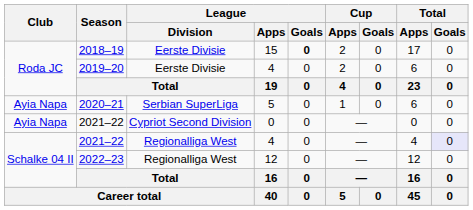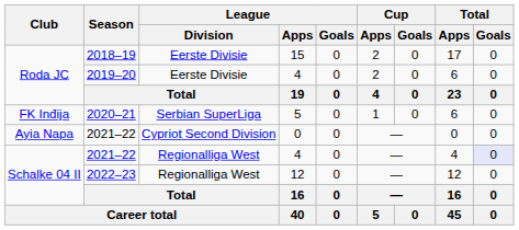2018–19 | League / Goals: bold -> normal
2020–21 | Club: Ayia Napa -> FK Inđija
